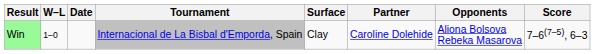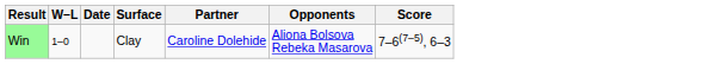- column: Tournament | Internacional de La Bisbal d'Emporda, Spain
